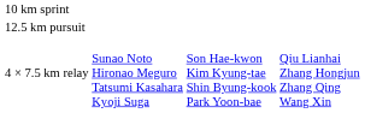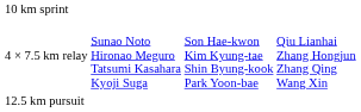rows swapped: 12.5 km pursuit <-> 4 × 7.5 km relay
